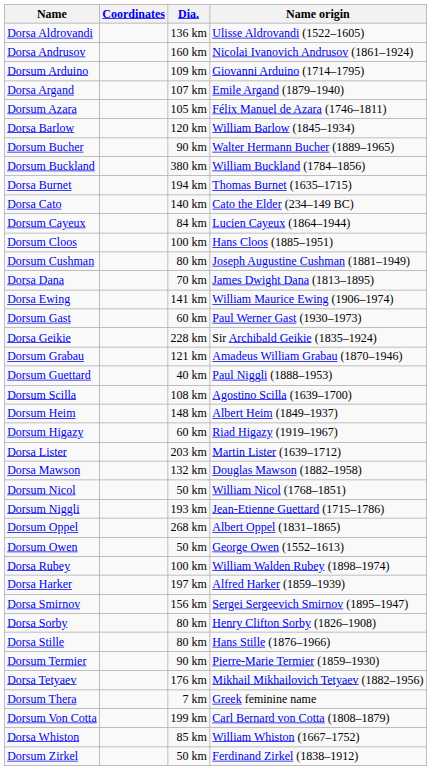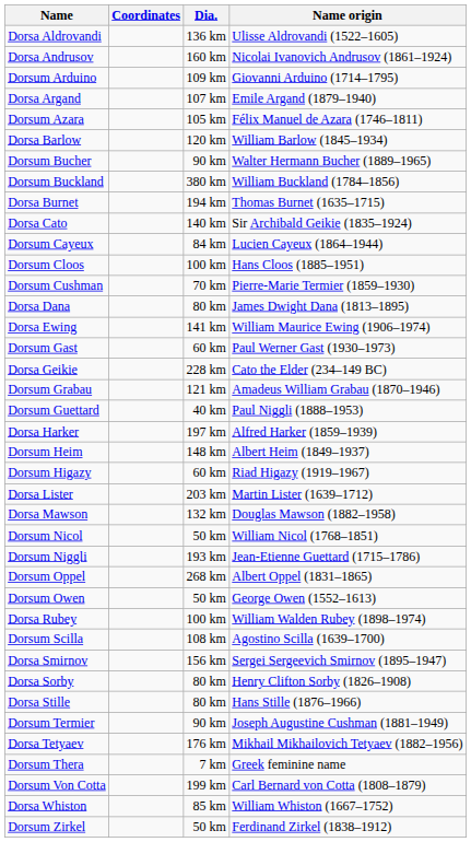Dorsa Cato | Name origin: Cato the Elder (234–149 BC) -> Sir Archibald Geikie (1835–1924)
Dorsum Cushman | Dia.: 80 km -> 70 km
Dorsum Cushman | Name origin: Joseph Augustine Cushman (1881–1949) -> Pierre-Marie Termier (1859–1930)
Dorsa Dana | Dia.: 70 km -> 80 km
Dorsa Geikie | Name origin: Sir Archibald Geikie (1835–1924) -> Cato the Elder (234–149 BC)
rows swapped: Dorsa Harker <-> Dorsum Scilla
Dorsum Termier | Name origin: Pierre-Marie Termier (1859–1930) -> Joseph Augustine Cushman (1881–1949)
